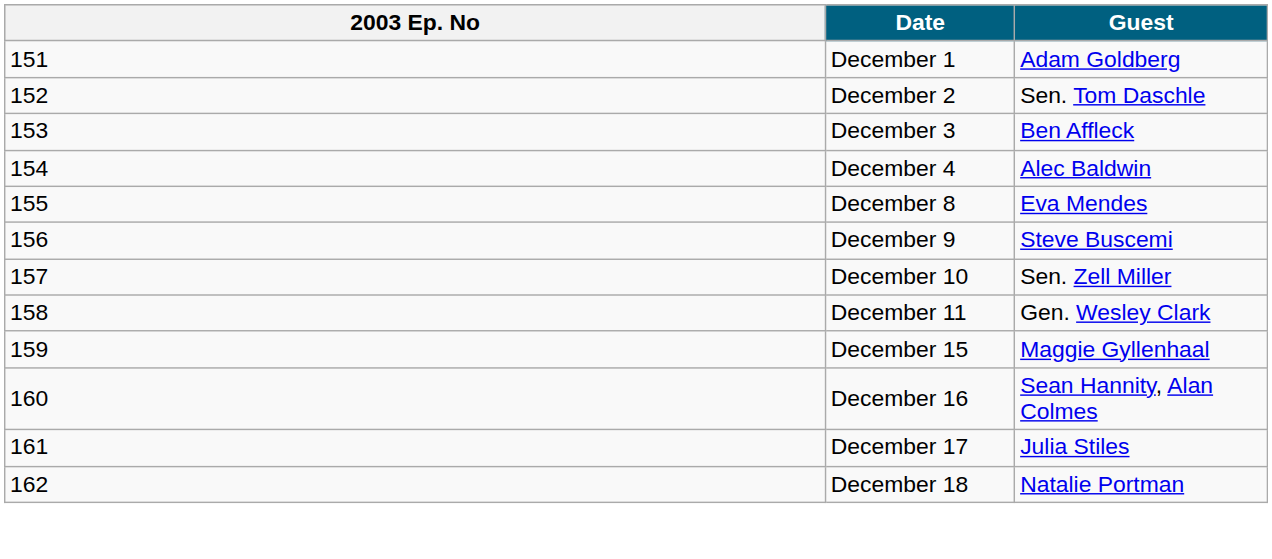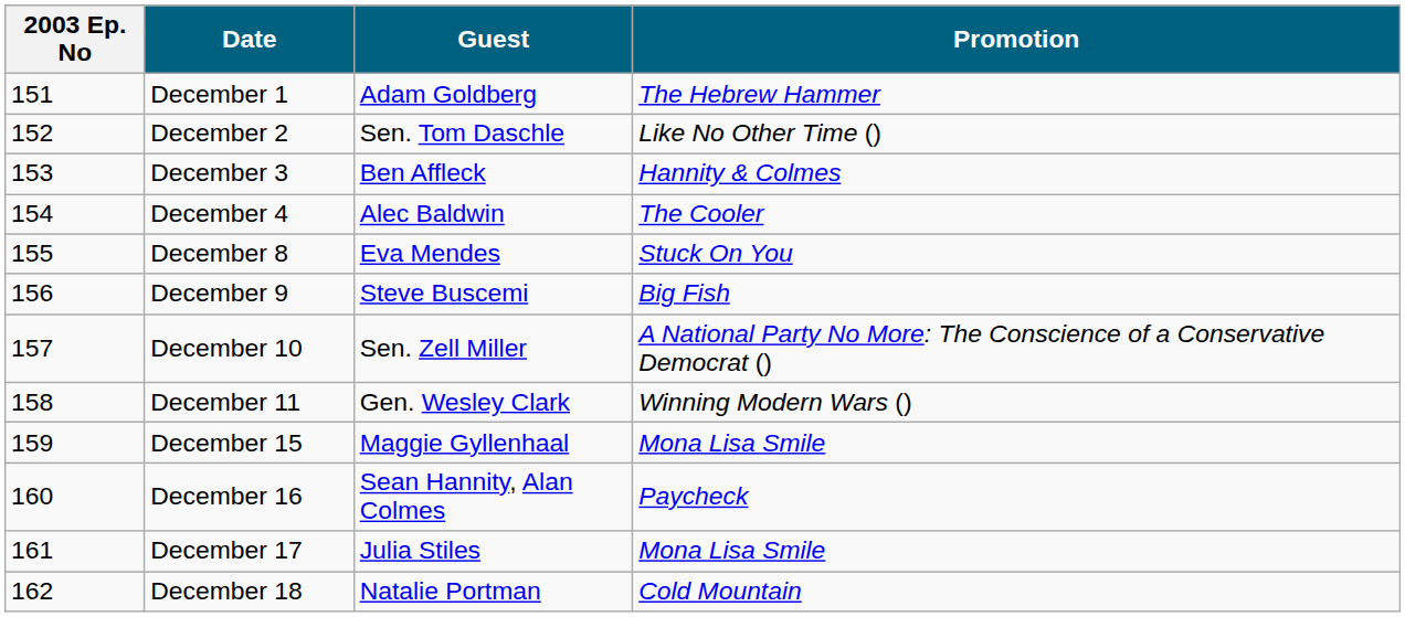+ column: Promotion | The Hebrew Hammer | Like No Other Time () | Hannity & Colmes | The Cooler | Stuck On You | Big Fish | A National Party No More: The Conscience of a Conservative Democrat () | Winning Modern Wars () | Mona Lisa Smile | Paycheck | Mona Lisa Smile | Cold Mountain
